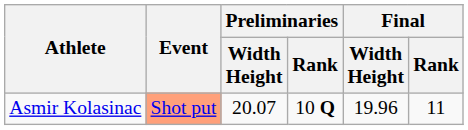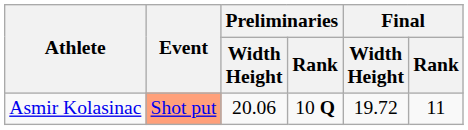Asmir Kolasinac | Preliminaries / Width Height: 20.07 -> 20.06
Asmir Kolasinac | Final / Width Height: 19.96 -> 19.72
